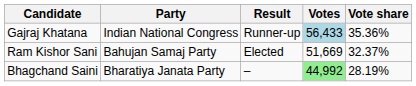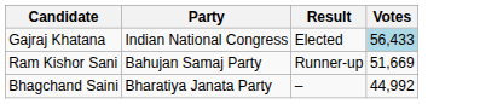- column: Vote share | 35.36% | 32.37% | 28.19%
Gajraj Khatana | Result: Runner-up -> Elected
Ram Kishor Sani | Result: Elected -> Runner-up
Bhagchand Saini | Votes: lightgreen background -> no background
